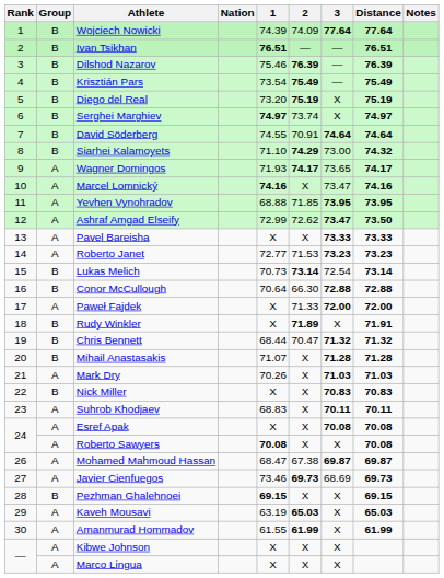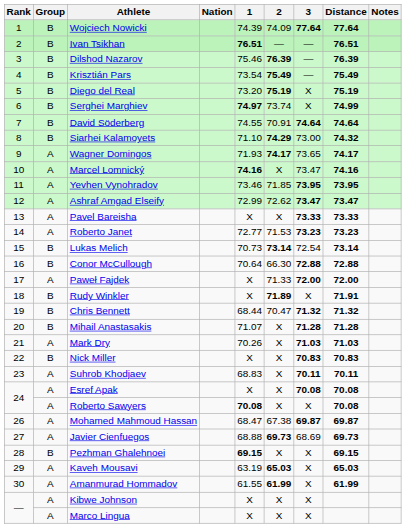Serghei Marghiev | Distance: 74.97 -> 74.99
Yevhen Vynohradov | 1: 68.88 -> 73.46
Ashraf Amgad Elseify | Distance: 73.50 -> 73.47
Javier Cienfuegos | 1: 73.46 -> 68.88
